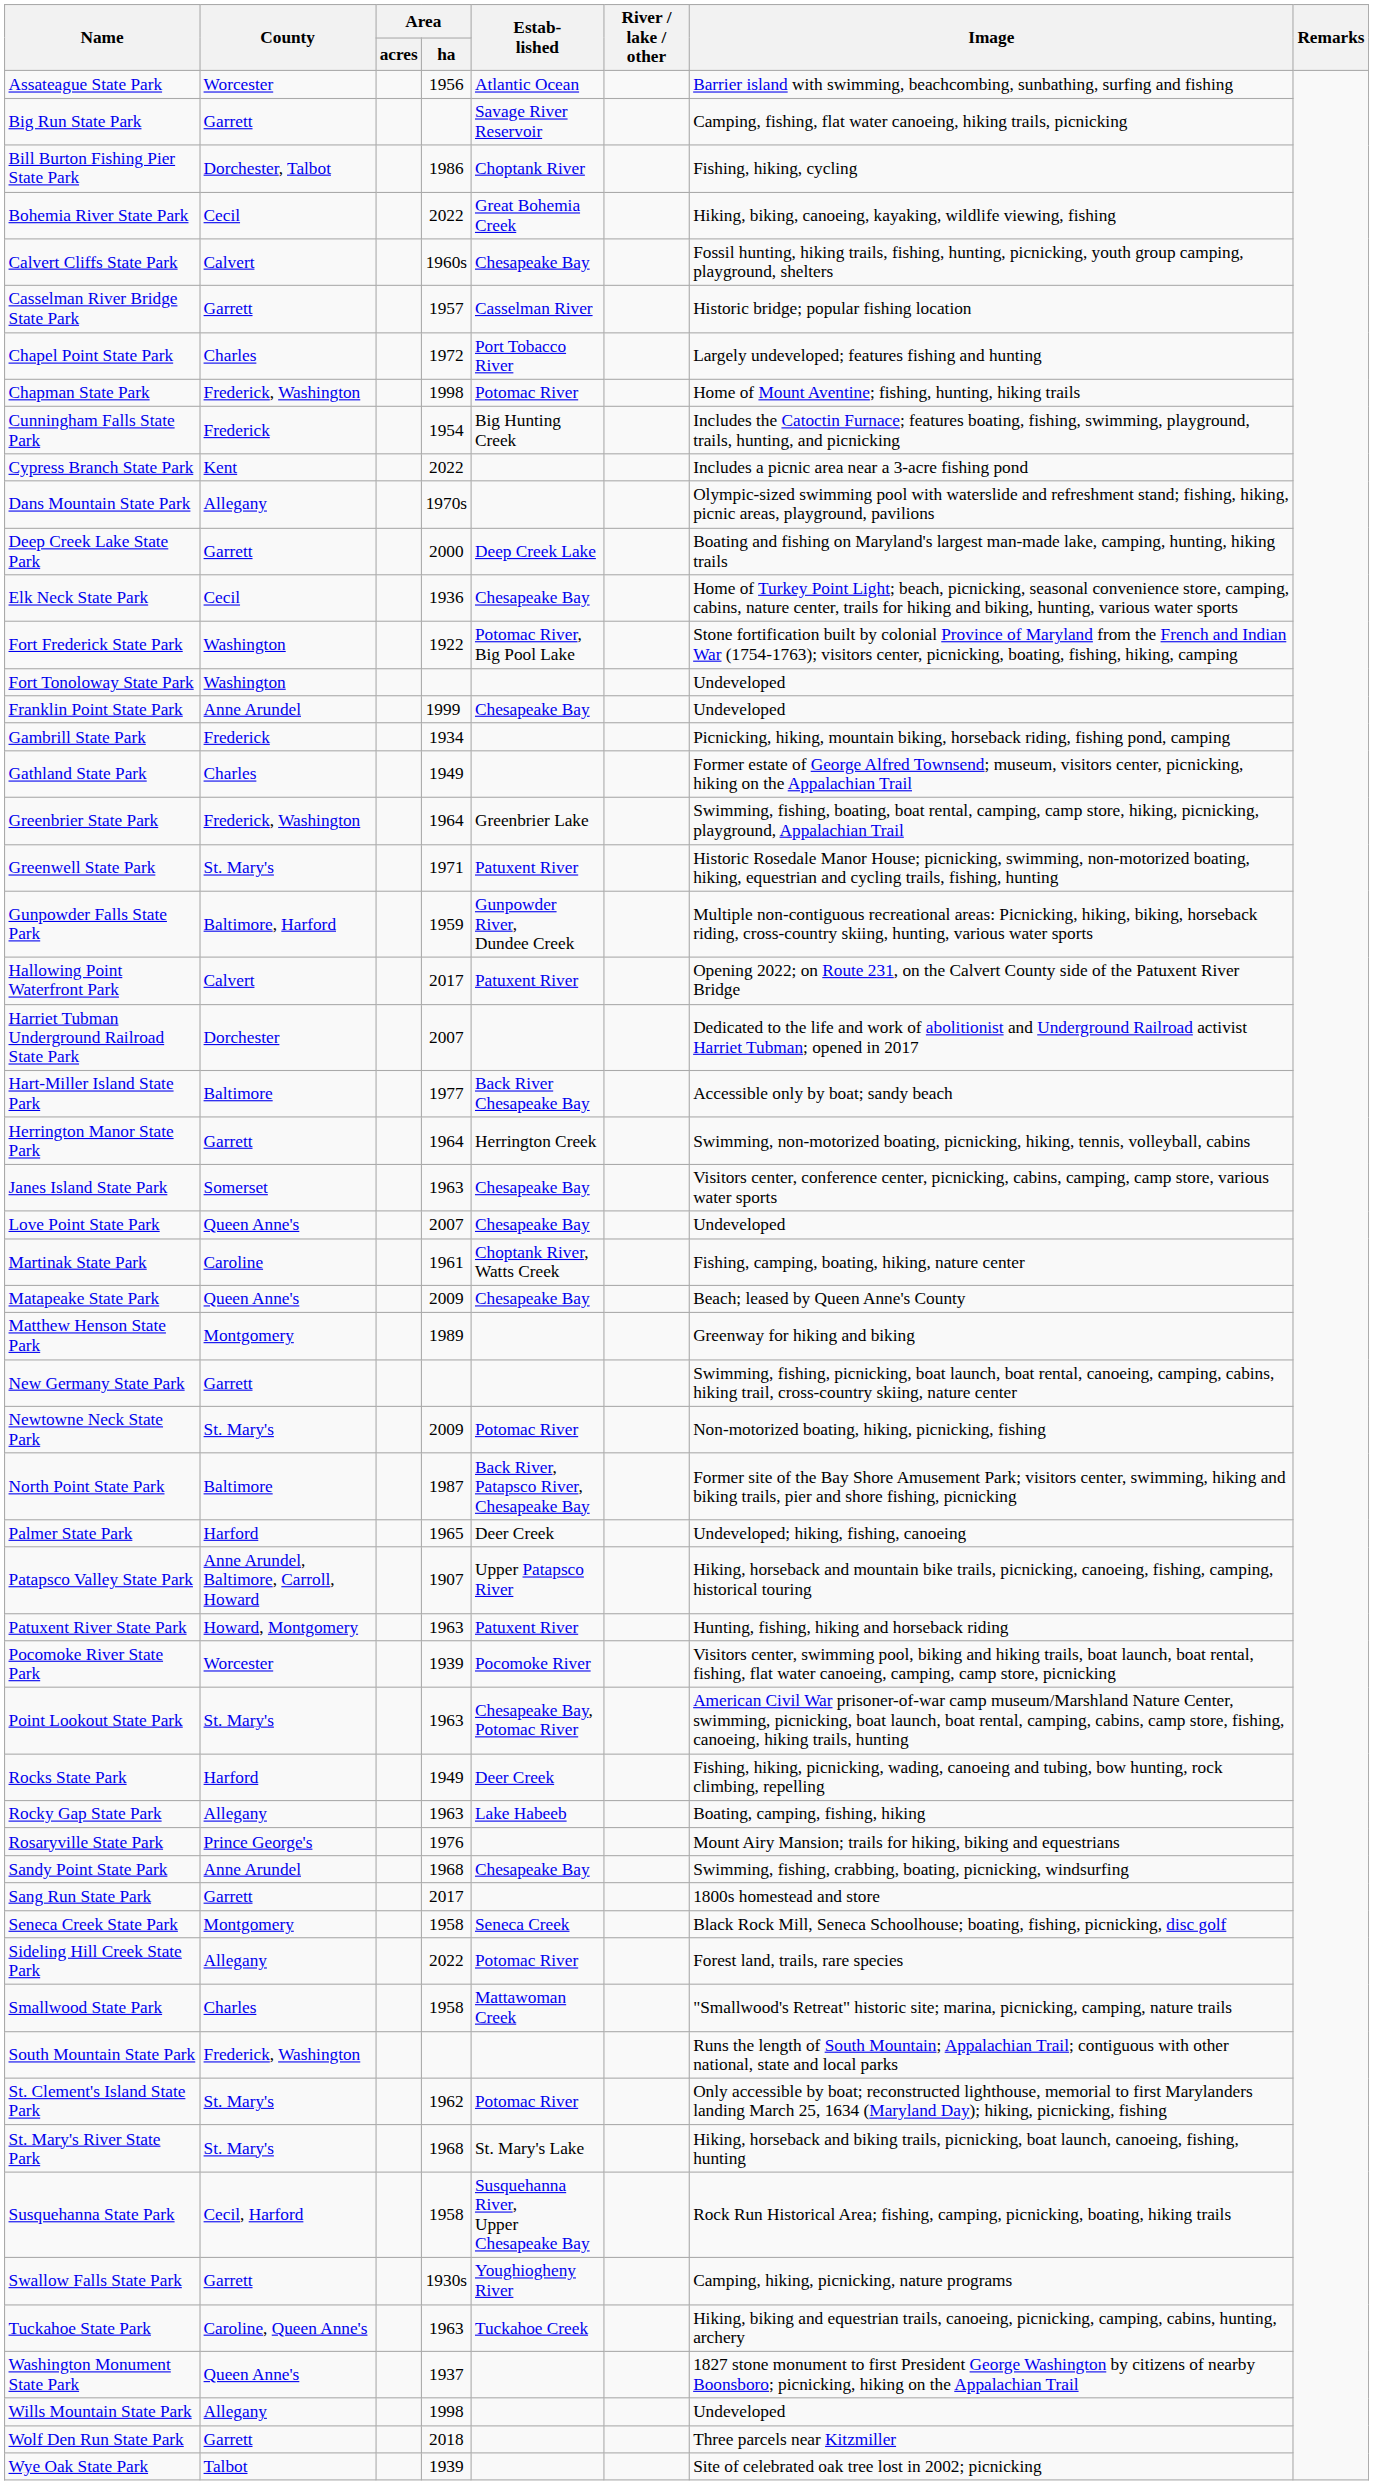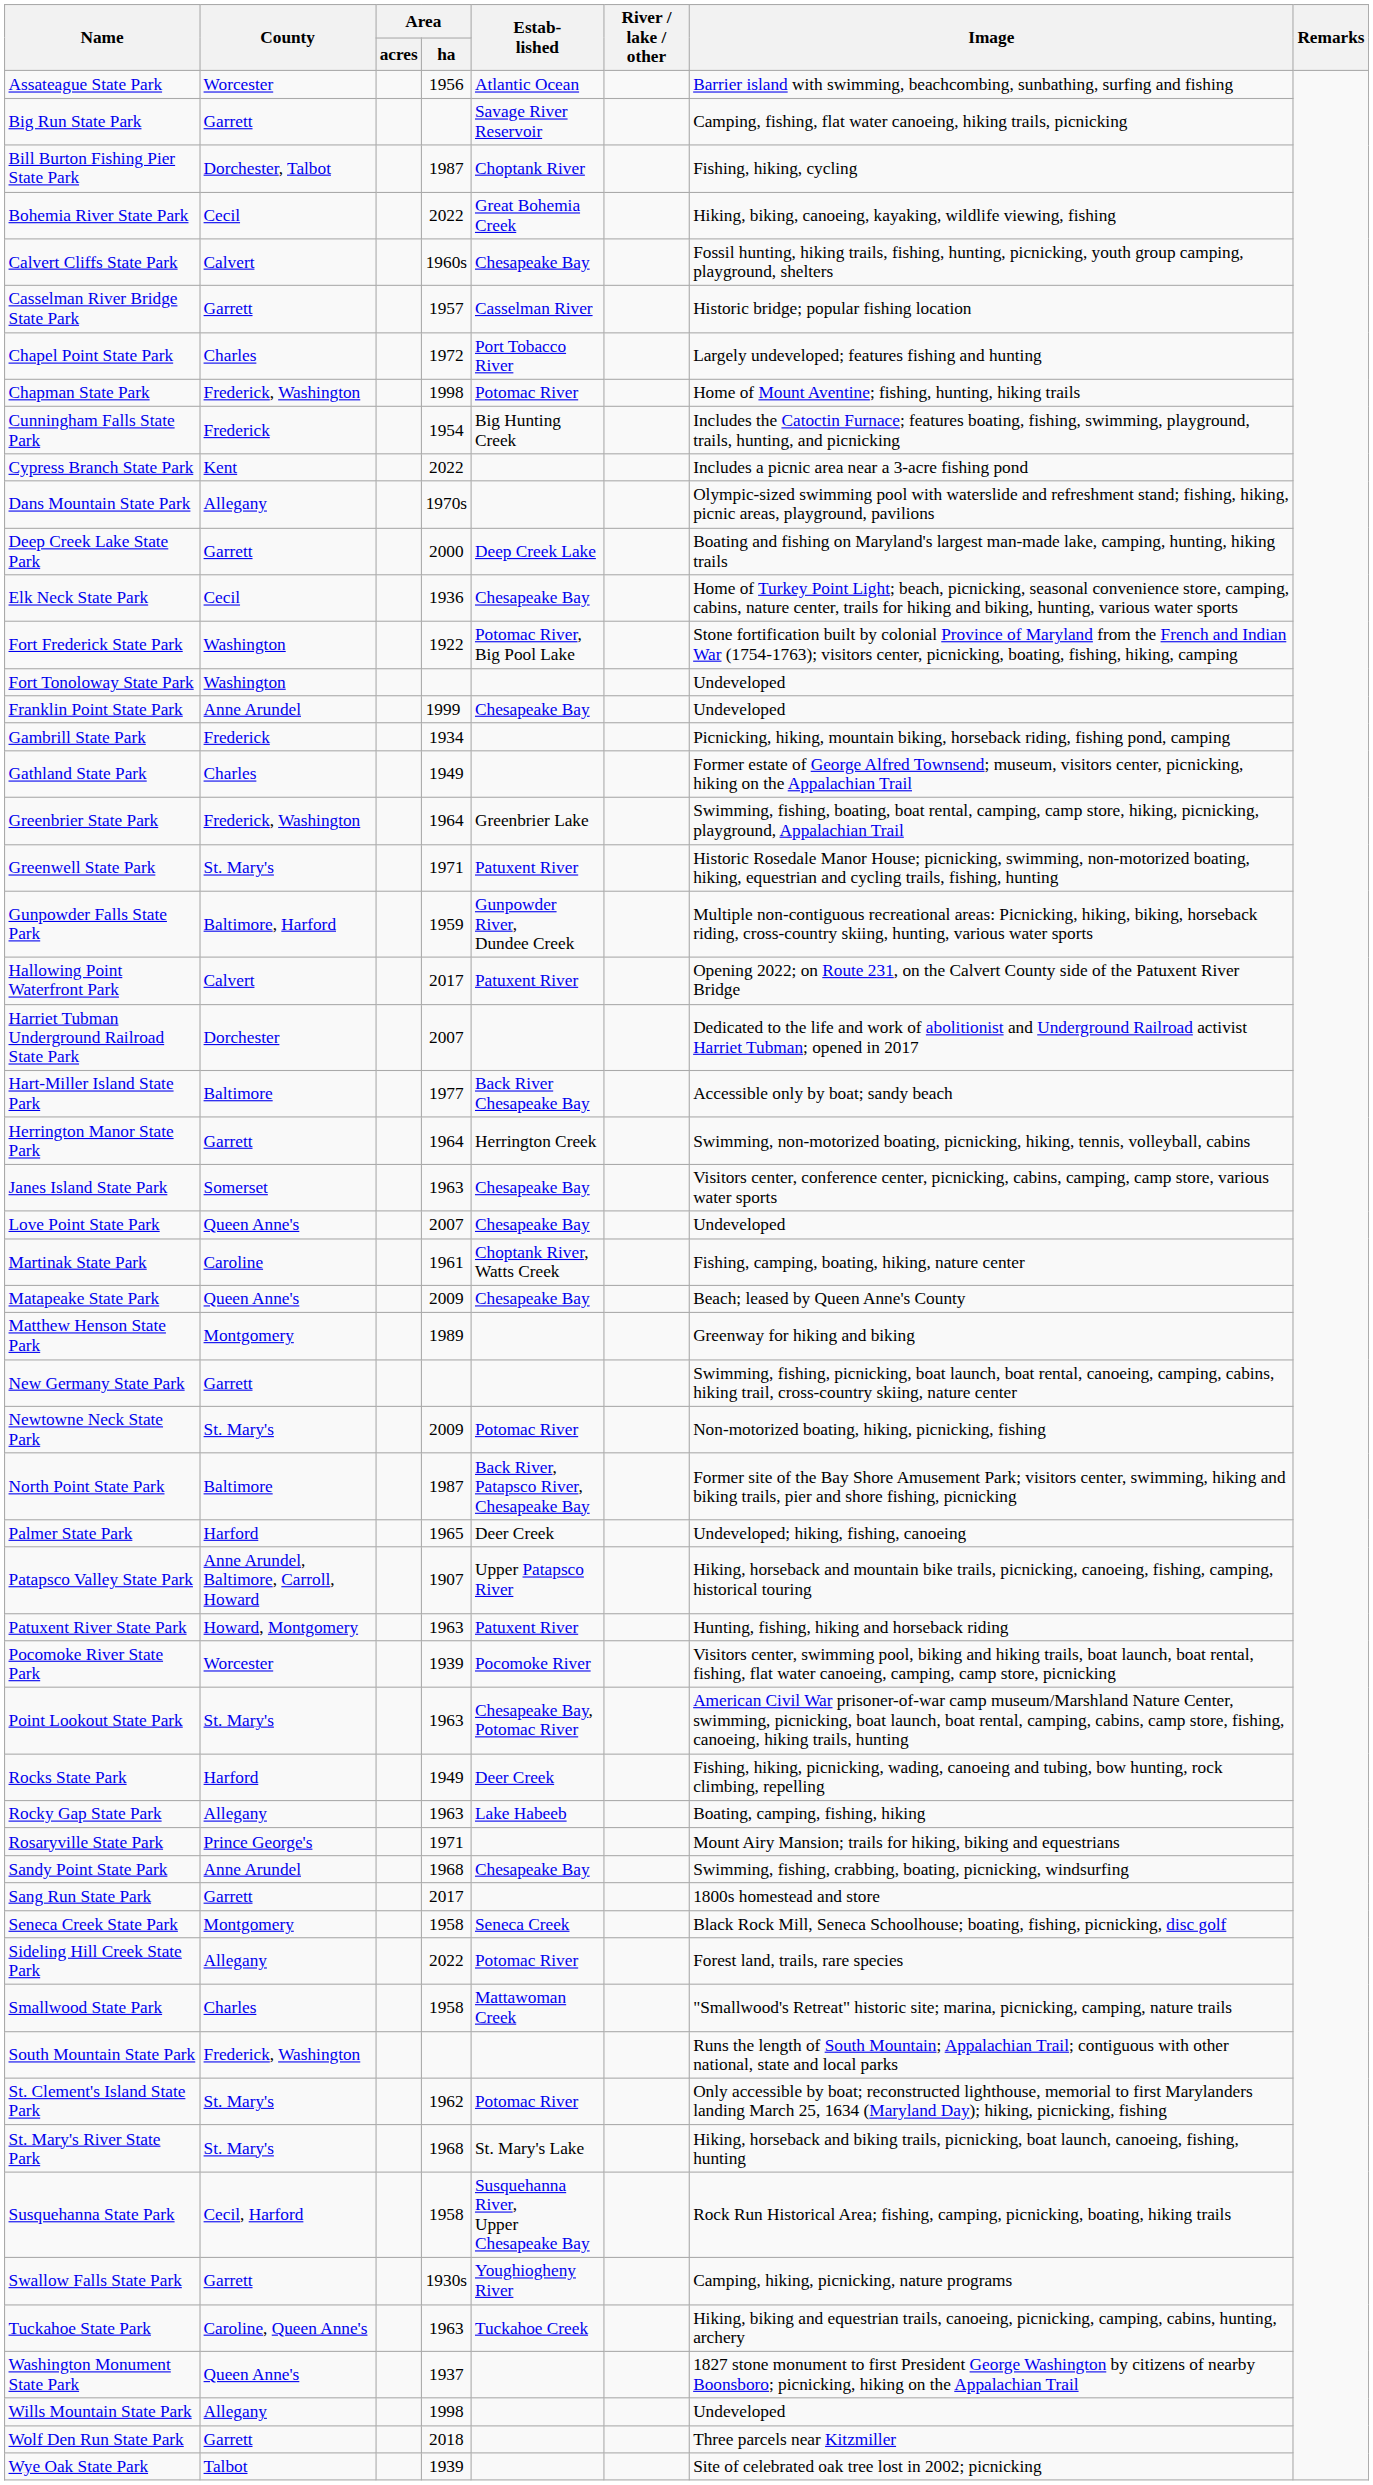Bill Burton Fishing Pier State Park | Area / ha: 1986 -> 1987
Rosaryville State Park | Area / ha: 1976 -> 1971
